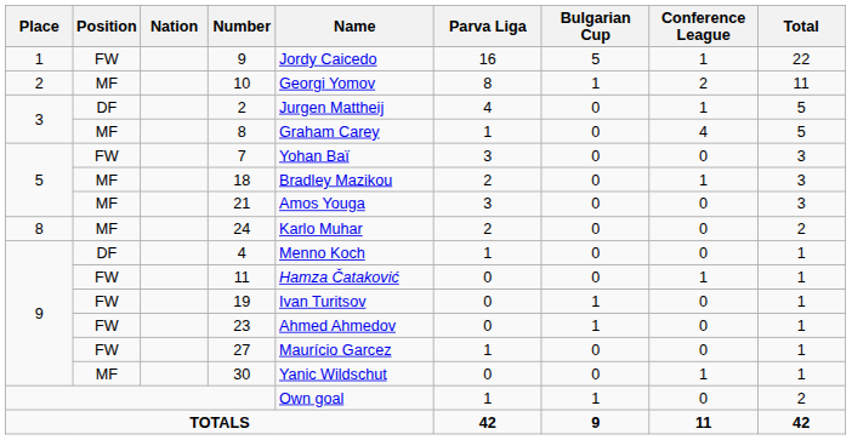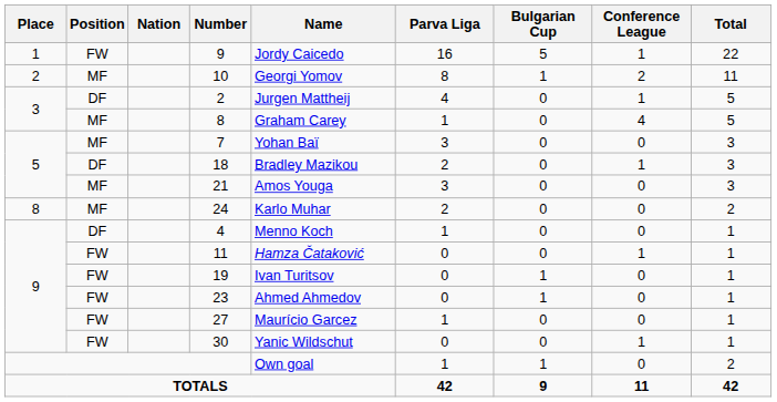7 | Position: FW -> MF
18 | Position: MF -> DF
30 | Position: MF -> FW
